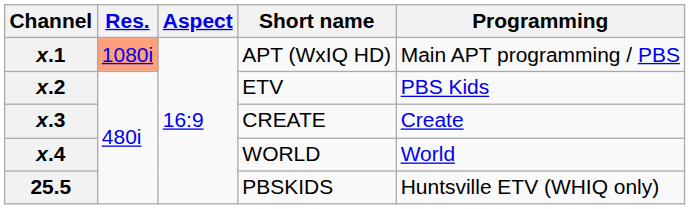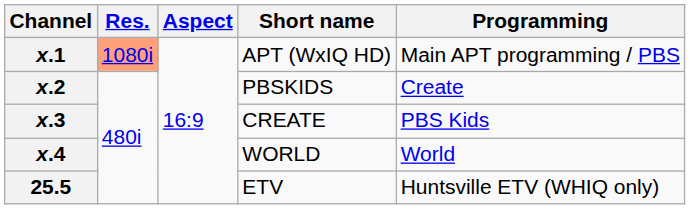x.2 | Short name: ETV -> PBSKIDS
x.2 | Programming: PBS Kids -> Create
x.3 | Programming: Create -> PBS Kids
25.5 | Short name: PBSKIDS -> ETV
